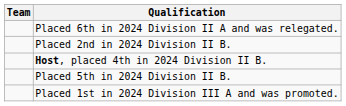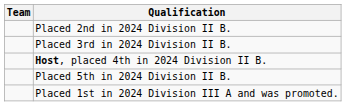- row: Placed 6th in 2024 Division II A and was relegated.
+ row: Placed 3rd in 2024 Division II B.
